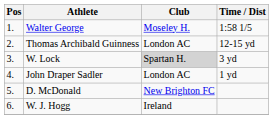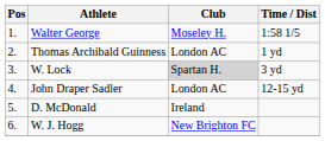Thomas Archibald Guinness | Time / Dist: 12-15 yd -> 1 yd
John Draper Sadler | Time / Dist: 1 yd -> 12-15 yd
D. McDonald | Club: New Brighton FC -> Ireland
W. J. Hogg | Club: Ireland -> New Brighton FC
